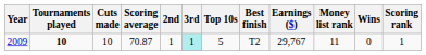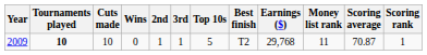columns swapped: Wins <-> Scoring average
2009 | 3rd: paleturquoise background -> no background
2009 | Earnings ($): 29,767 -> 29,768
